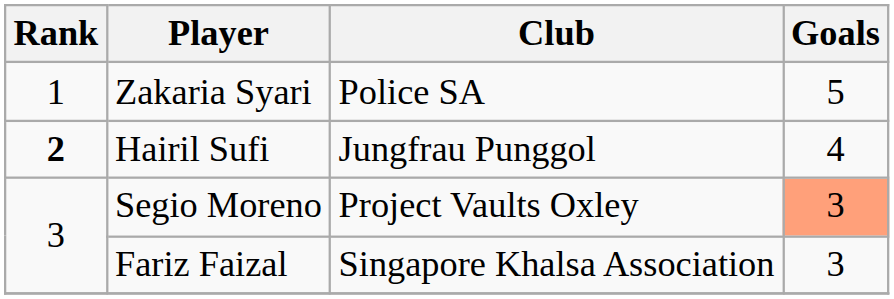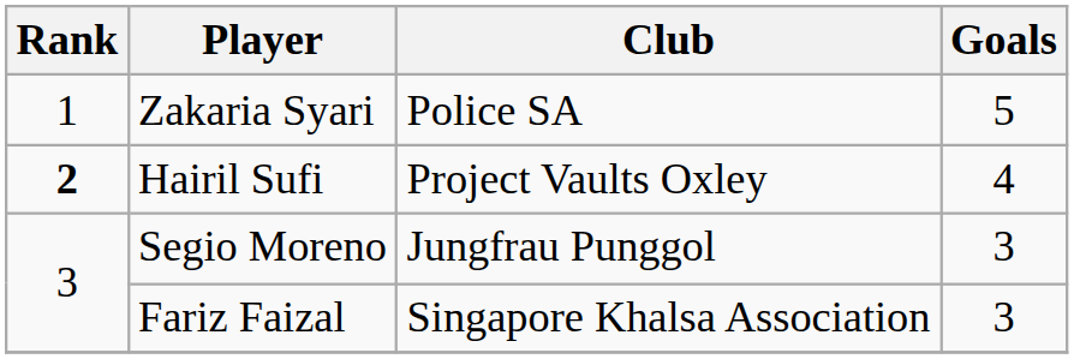Hairil Sufi | Club: Jungfrau Punggol -> Project Vaults Oxley
Segio Moreno | Club: Project Vaults Oxley -> Jungfrau Punggol
Segio Moreno | Goals: lightsalmon background -> no background
